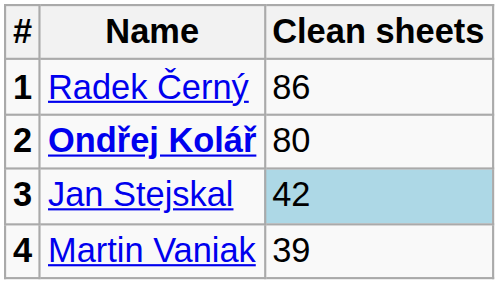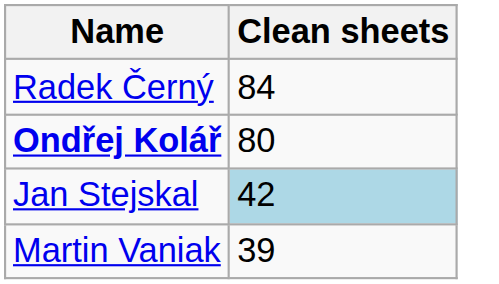- column: # | 1 | 2 | 3 | 4
Radek Černý | Clean sheets: 86 -> 84
